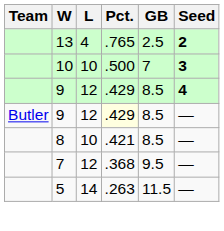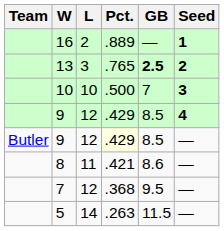+ row: 16 | 2 | .889 | — | 1
13 | L: 4 -> 3
13 | GB: normal -> bold
8 | L: 10 -> 11
8 | GB: 8.5 -> 8.6
